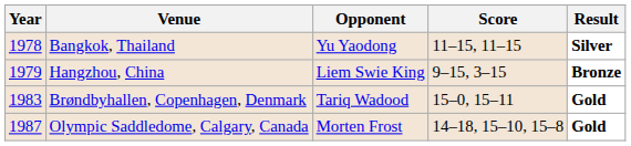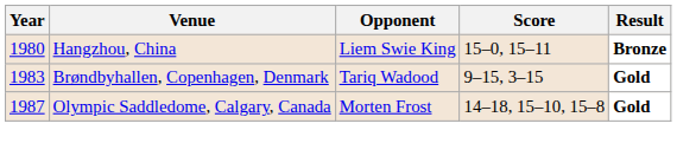- row: 1978 | Bangkok, Thailand | Yu Yaodong | 11–15, 11–15 | Silver
Hangzhou, China | Year: 1979 -> 1980
Hangzhou, China | Score: 9–15, 3–15 -> 15–0, 15–11
Brøndbyhallen, Copenhagen, Denmark | Score: 15–0, 15–11 -> 9–15, 3–15
